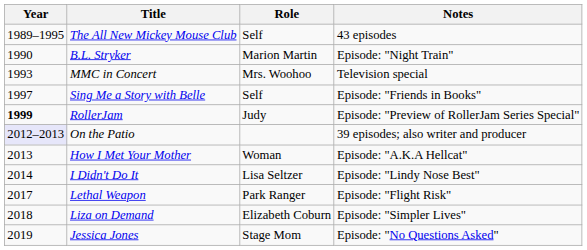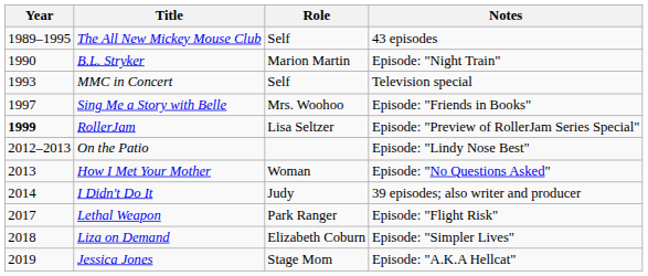MMC in Concert | Role: Mrs. Woohoo -> Self
Sing Me a Story with Belle | Role: Self -> Mrs. Woohoo
RollerJam | Role: Judy -> Lisa Seltzer
On the Patio | Year: lavender background -> no background
On the Patio | Notes: 39 episodes; also writer and producer -> Episode: "Lindy Nose Best"
How I Met Your Mother | Notes: Episode: "A.K.A Hellcat" -> Episode: "No Questions Asked"
I Didn't Do It | Role: Lisa Seltzer -> Judy
I Didn't Do It | Notes: Episode: "Lindy Nose Best" -> 39 episodes; also writer and producer
Jessica Jones | Notes: Episode: "No Questions Asked" -> Episode: "A.K.A Hellcat"
